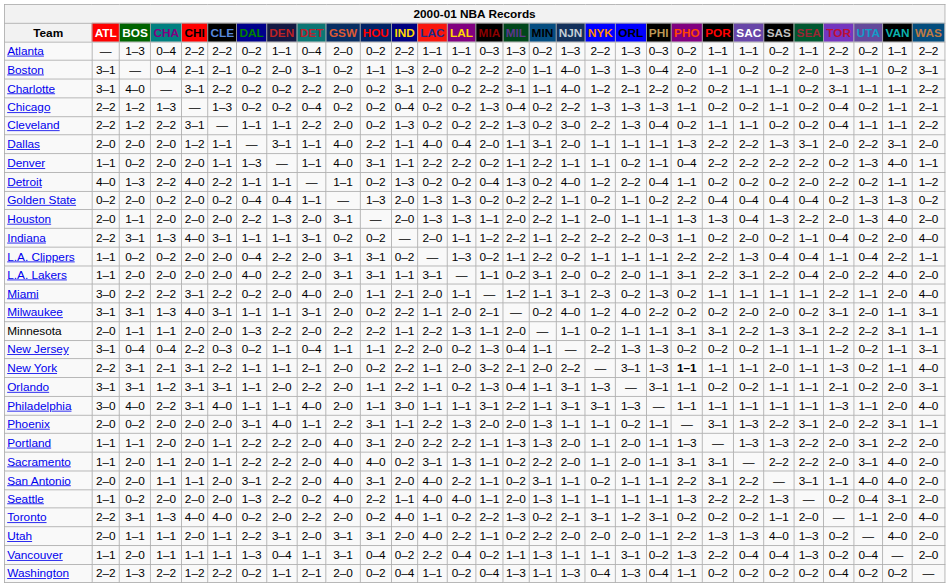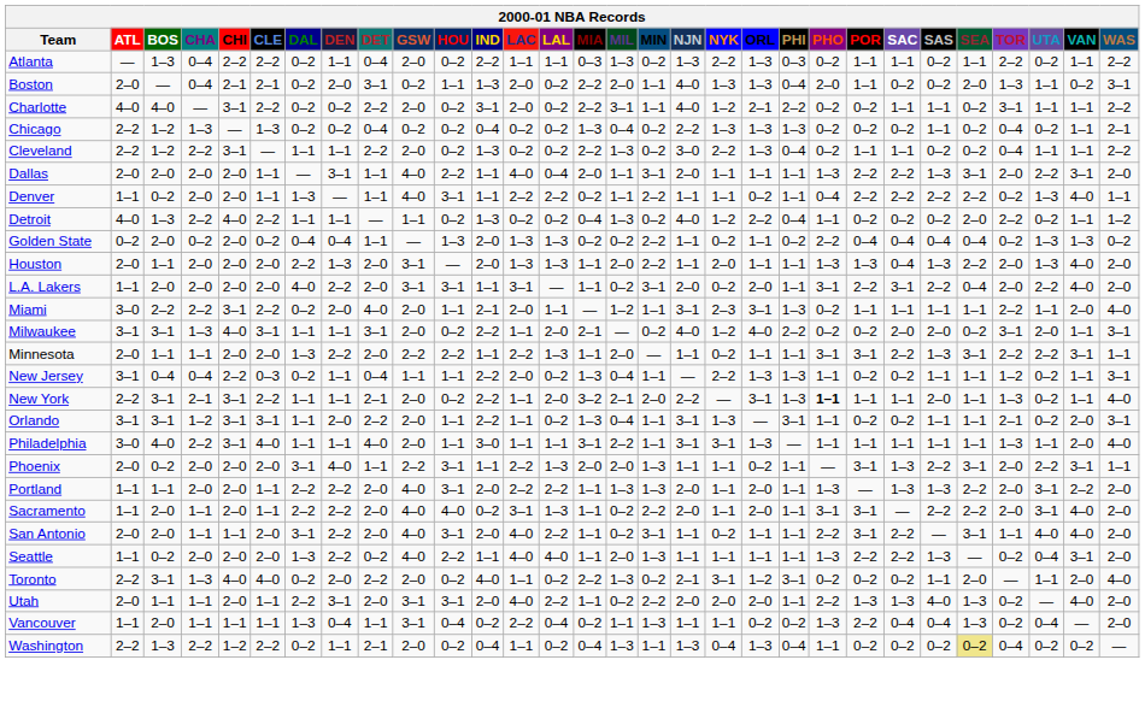Boston | ATL: 3–1 -> 2–0
Charlotte | ATL: 3–1 -> 4–0
Chicago | PHO: 1–1 -> 0–2
Dallas | CHI: 1–2 -> 2–0
- row: Indiana | 2–2 | 3–1 | 1–3 | 4–0 | 3–1 | 1–1 | 1–1 | 3–1 | 0–2 | 0–2 | — | 2–0 | 1–1 | 1–2 | 2–2 | 1–1 | 2–2 | 2–2 | 2–2 | 0–3 | 1–1 | 0–2 | 2–0 | 0–2 | 1–1 | 0–4 | 0–2 | 2–0 | 4–0
- row: L.A. Clippers | 1–1 | 0–2 | 0–2 | 2–0 | 2–0 | 0–4 | 2–2 | 2–0 | 3–1 | 3–1 | 0–2 | — | 1–3 | 0–2 | 1–1 | 2–2 | 0–2 | 1–1 | 1–1 | 1–1 | 2–2 | 2–2 | 1–3 | 0–4 | 0–4 | 1–1 | 0–4 | 2–2 | 1–1
Miami | ORL: 0–2 -> 3–1
New Jersey | PHO: 0–2 -> 1–1
Vancouver | ORL: 3–1 -> 0–2
Washington | SEA: no background -> khaki background
